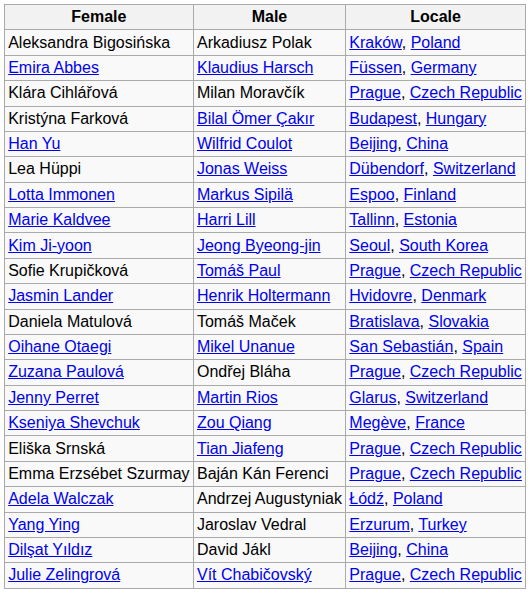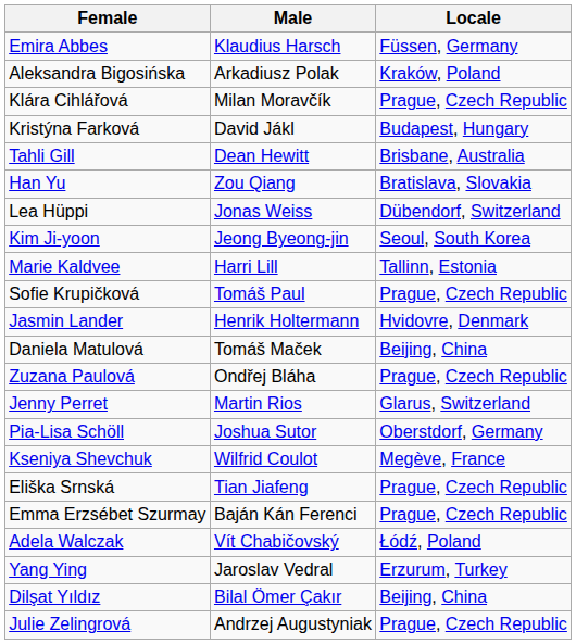rows swapped: Emira Abbes <-> Aleksandra Bigosińska
Kristýna Farková | Male: Bilal Ömer Çakır -> David Jákl
+ row: Tahli Gill | Dean Hewitt | Brisbane, Australia
Han Yu | Male: Wilfrid Coulot -> Zou Qiang
Han Yu | Locale: Beijing, China -> Bratislava, Slovakia
- row: Lotta Immonen | Markus Sipilä | Espoo, Finland
rows swapped: Marie Kaldvee <-> Kim Ji-yoon
Daniela Matulová | Locale: Bratislava, Slovakia -> Beijing, China
- row: Oihane Otaegi | Mikel Unanue | San Sebastián, Spain
+ row: Pia-Lisa Schöll | Joshua Sutor | Oberstdorf, Germany
Kseniya Shevchuk | Male: Zou Qiang -> Wilfrid Coulot
Adela Walczak | Male: Andrzej Augustyniak -> Vít Chabičovský
Dilşat Yıldız | Male: David Jákl -> Bilal Ömer Çakır
Julie Zelingrová | Male: Vít Chabičovský -> Andrzej Augustyniak
